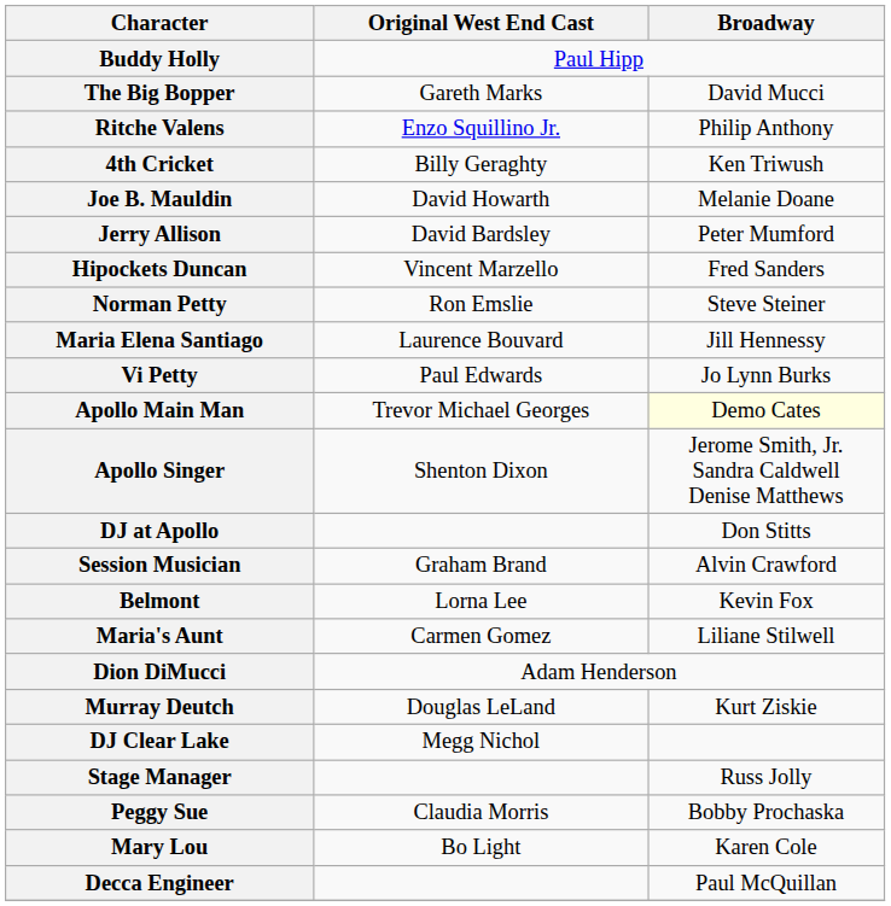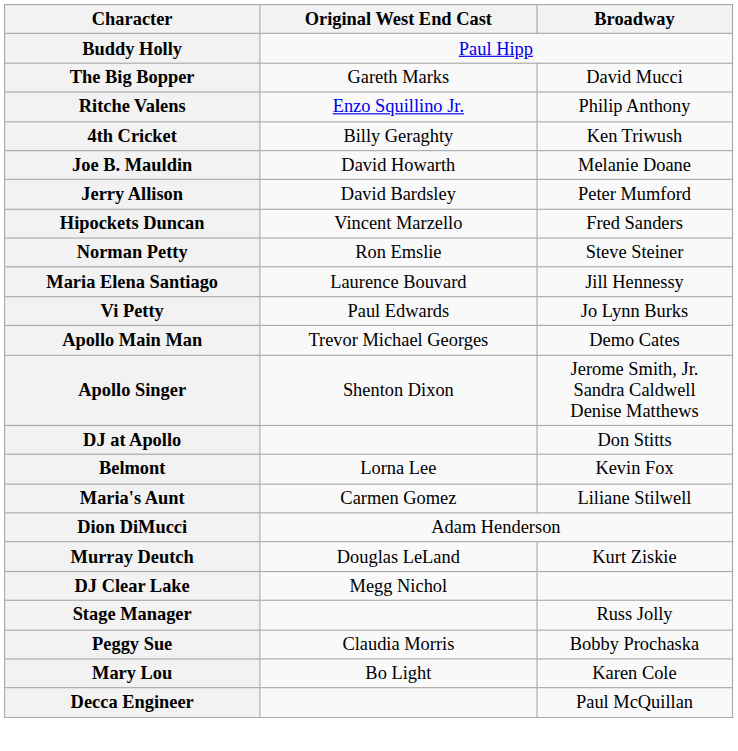Apollo Main Man | Broadway: lightyellow background -> no background
- row: Session Musician | Graham Brand | Alvin Crawford
